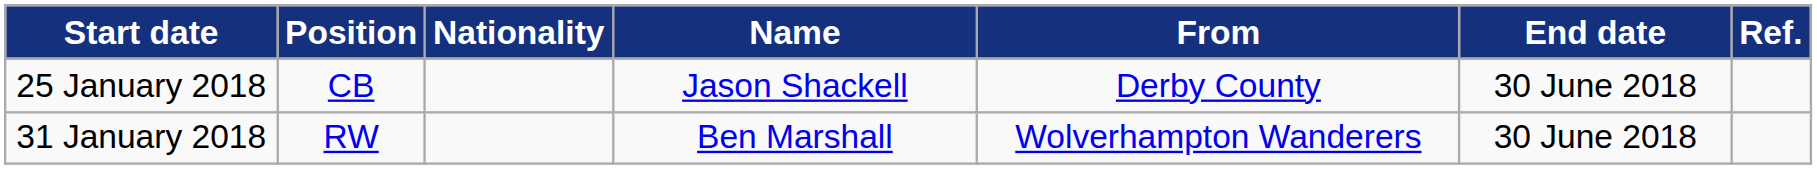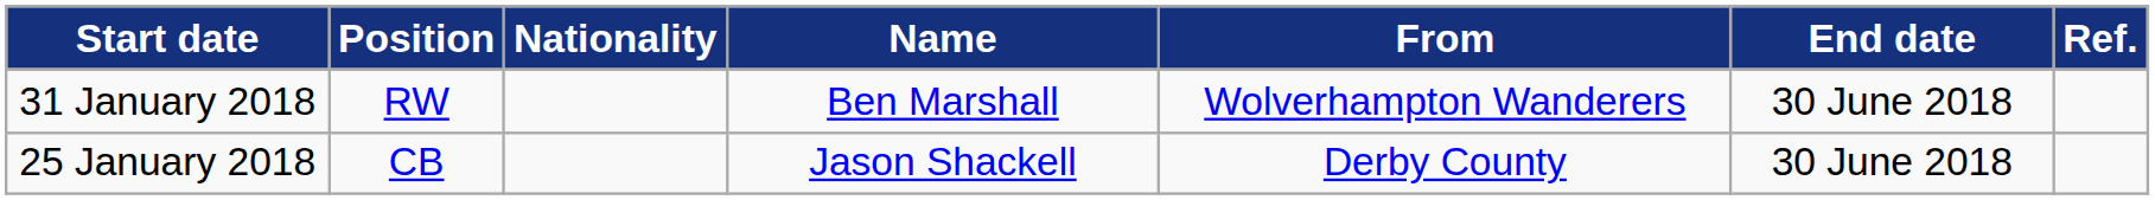rows swapped: 25 January 2018 <-> 31 January 2018
